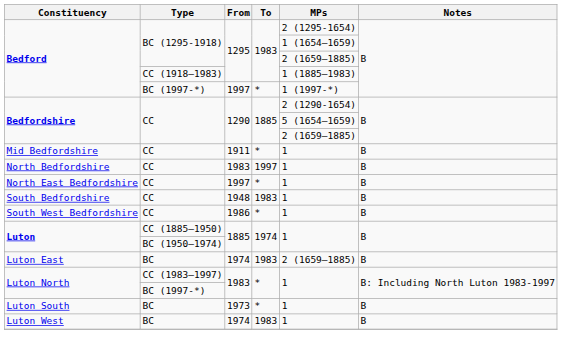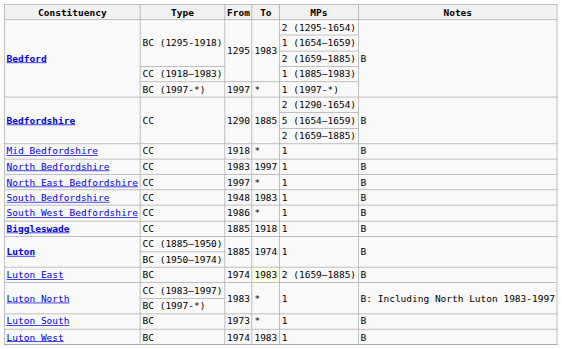Mid Bedfordshire | From: 1911 -> 1918
+ row: Biggleswade | CC | 1885 | 1918 | 1 | B
Luton East | To: no background -> lightyellow background
